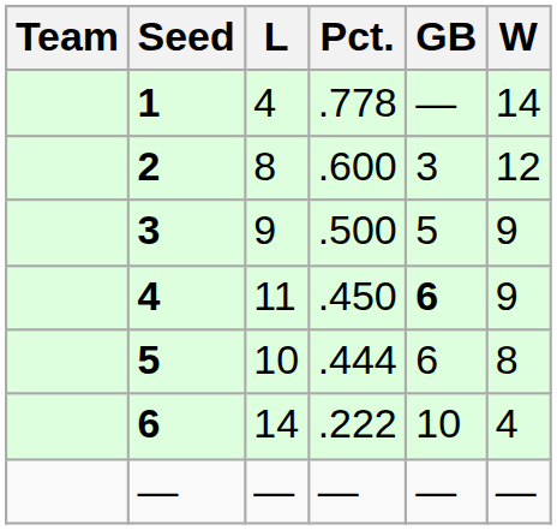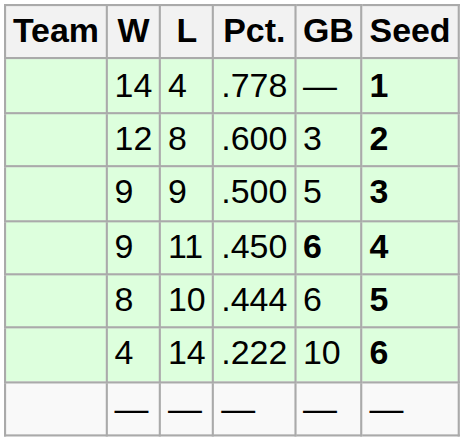columns swapped: W <-> Seed
